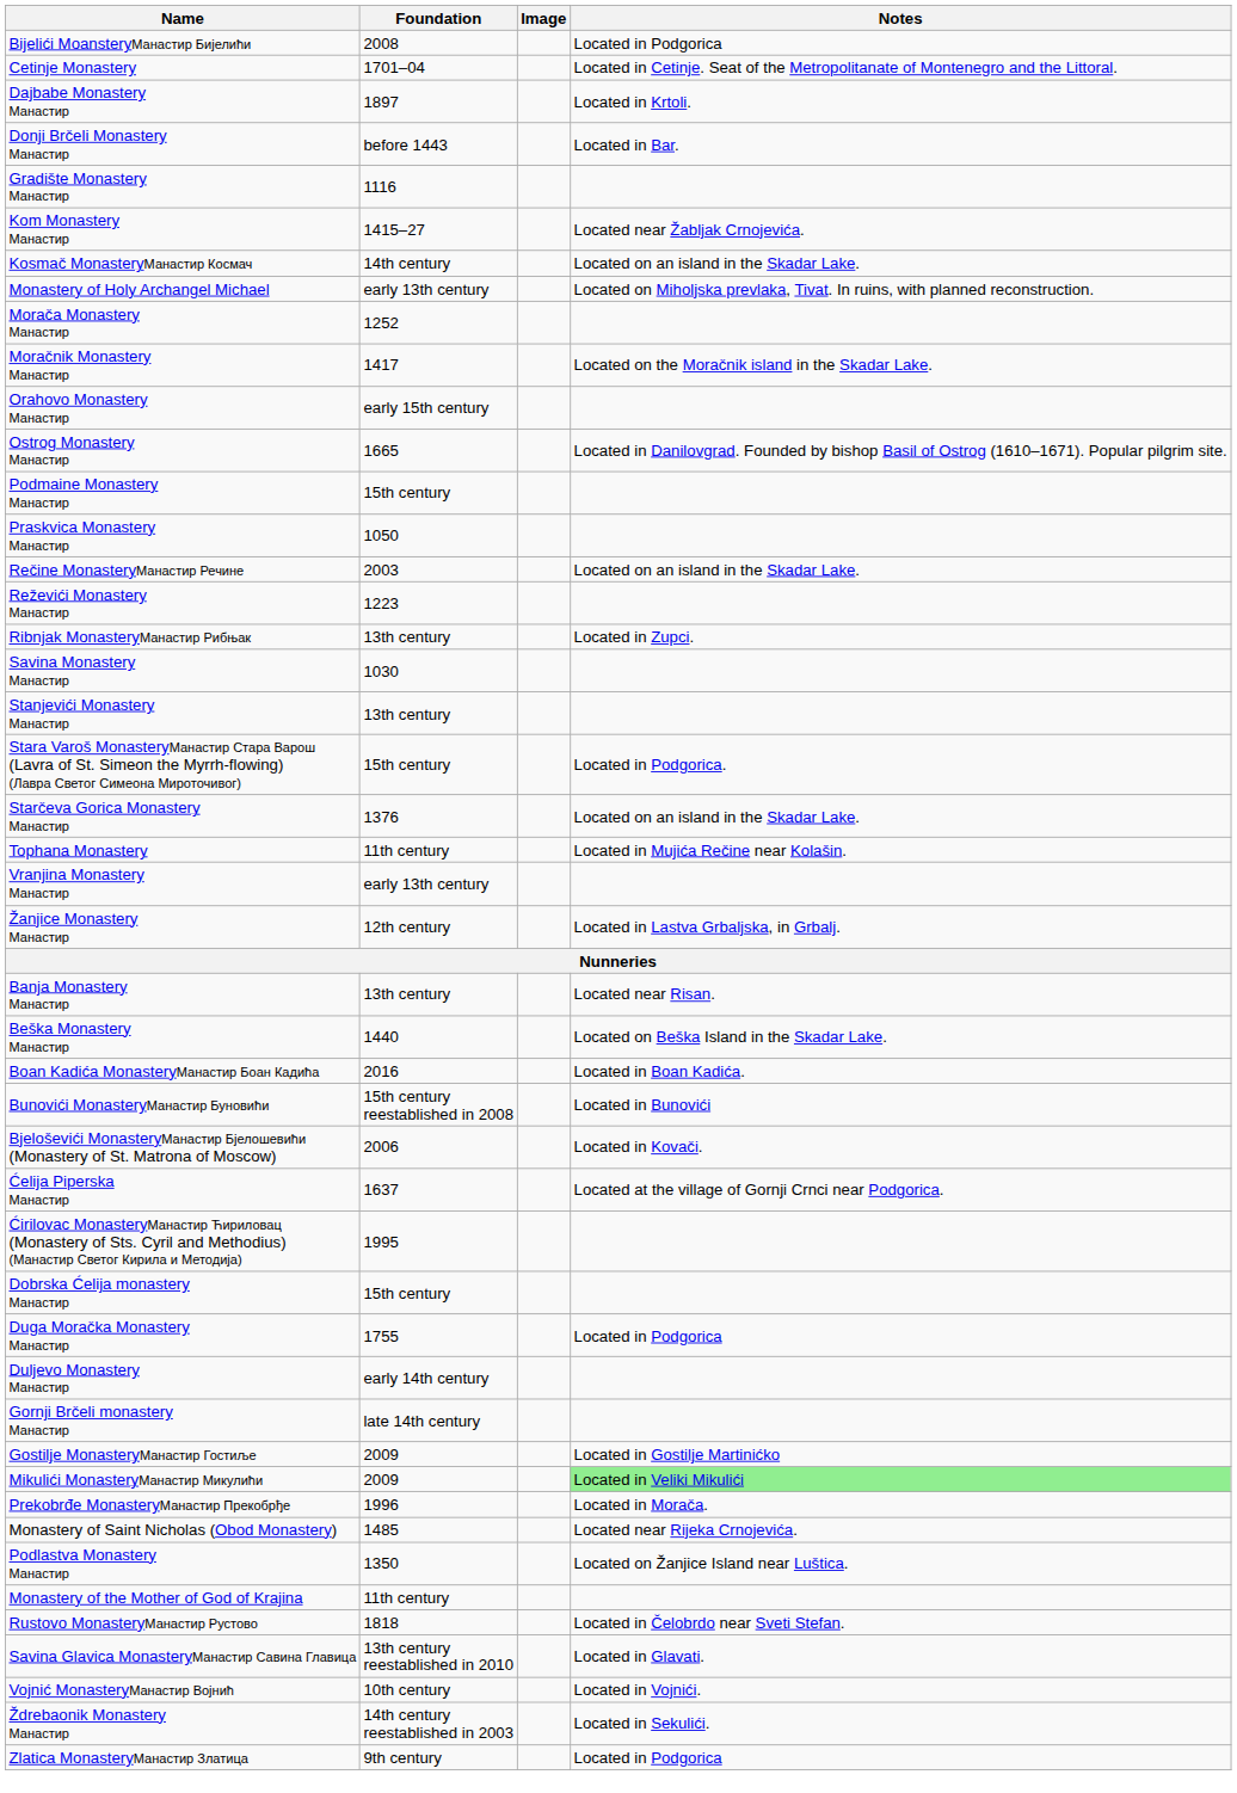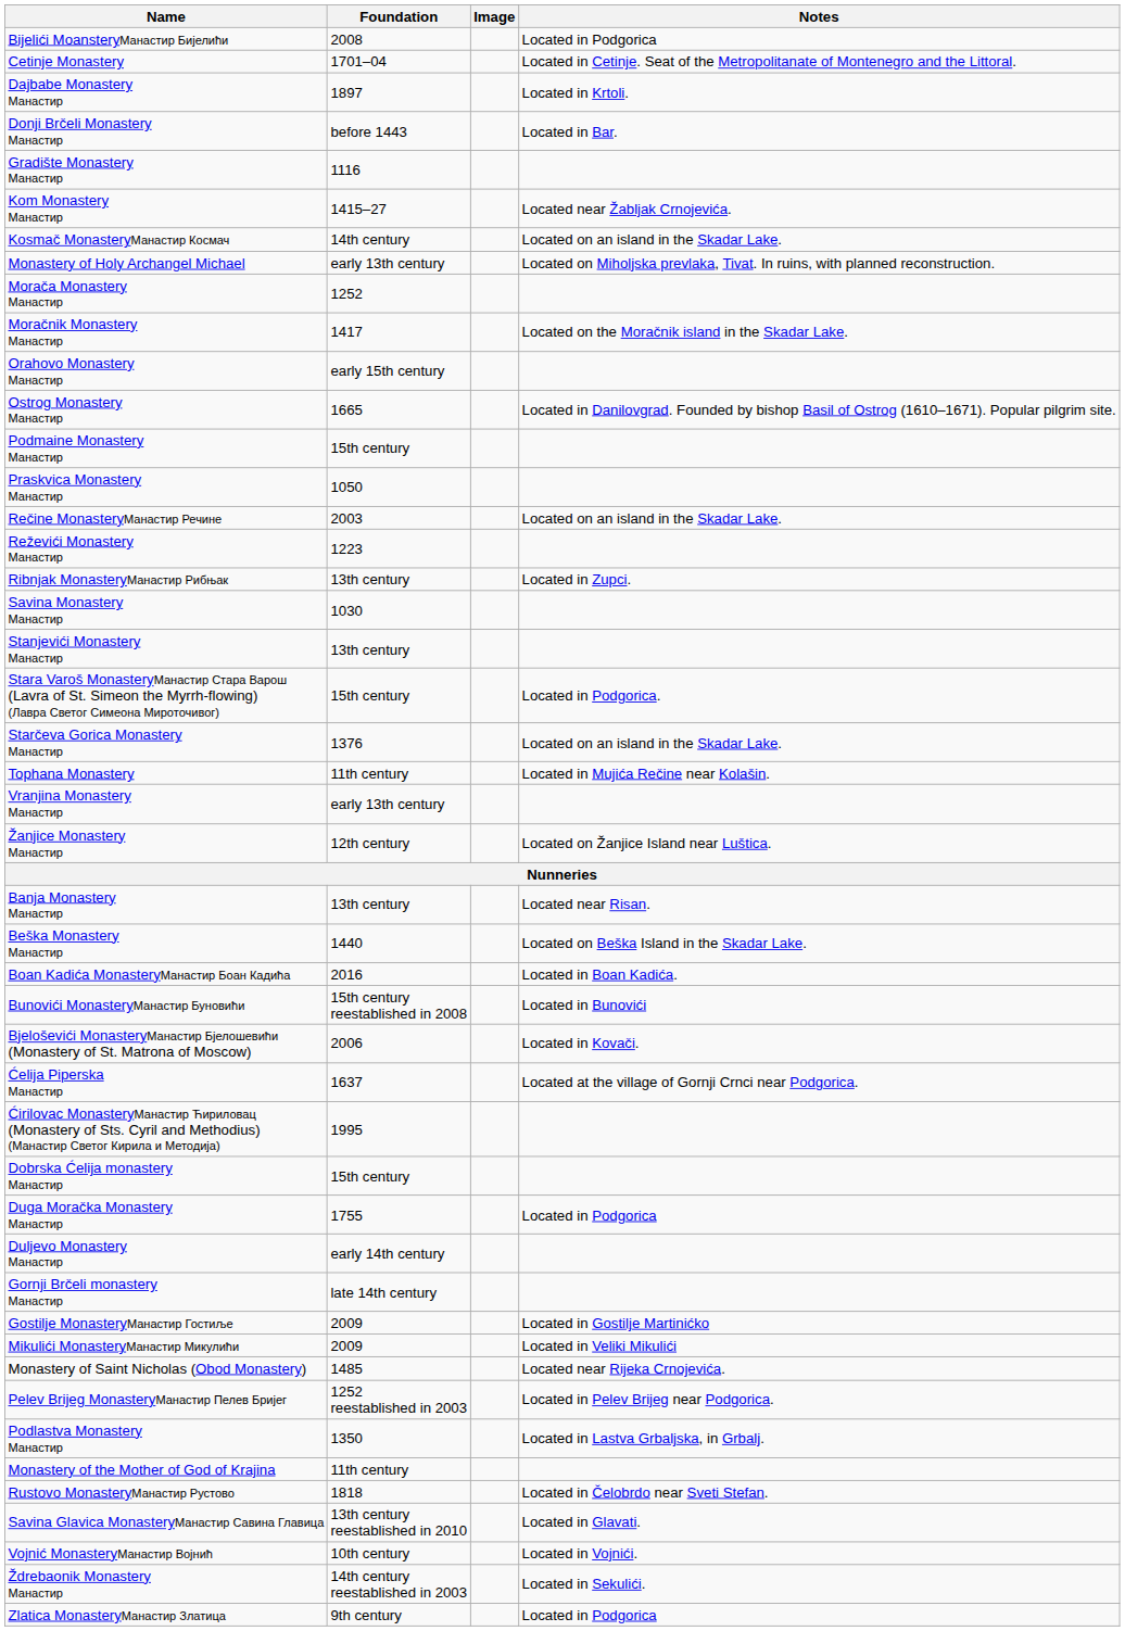Žanjicе Monastery Манастир | Notes: Located in Lastva Grbaljska, in Grbalj. -> Located on Žanjice Island near Luštica.
Mikulići MonasteryМанастир Микулићи | Notes: lightgreen background -> no background
- row: Prekobrđe MonasteryМанастир Прекобрђе | 1996 | Located in Morača.
+ row: Pelev Brijeg MonasteryМанастир Пелев Бријег | 1252 reestablished in 2003 | Located in Pelev Brijeg near Podgorica.
Podlastva Monastery Манастир | Notes: Located on Žanjice Island near Luštica. -> Located in Lastva Grbaljska, in Grbalj.
